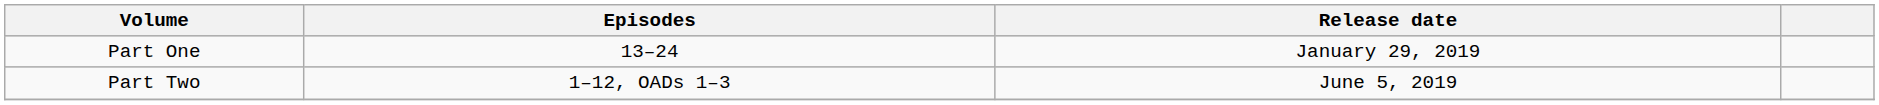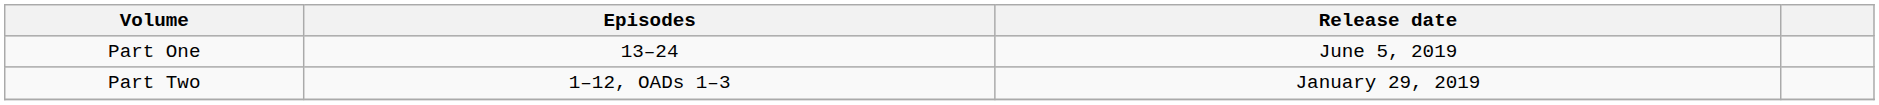Part One | Release date: January 29, 2019 -> June 5, 2019
Part Two | Release date: June 5, 2019 -> January 29, 2019
